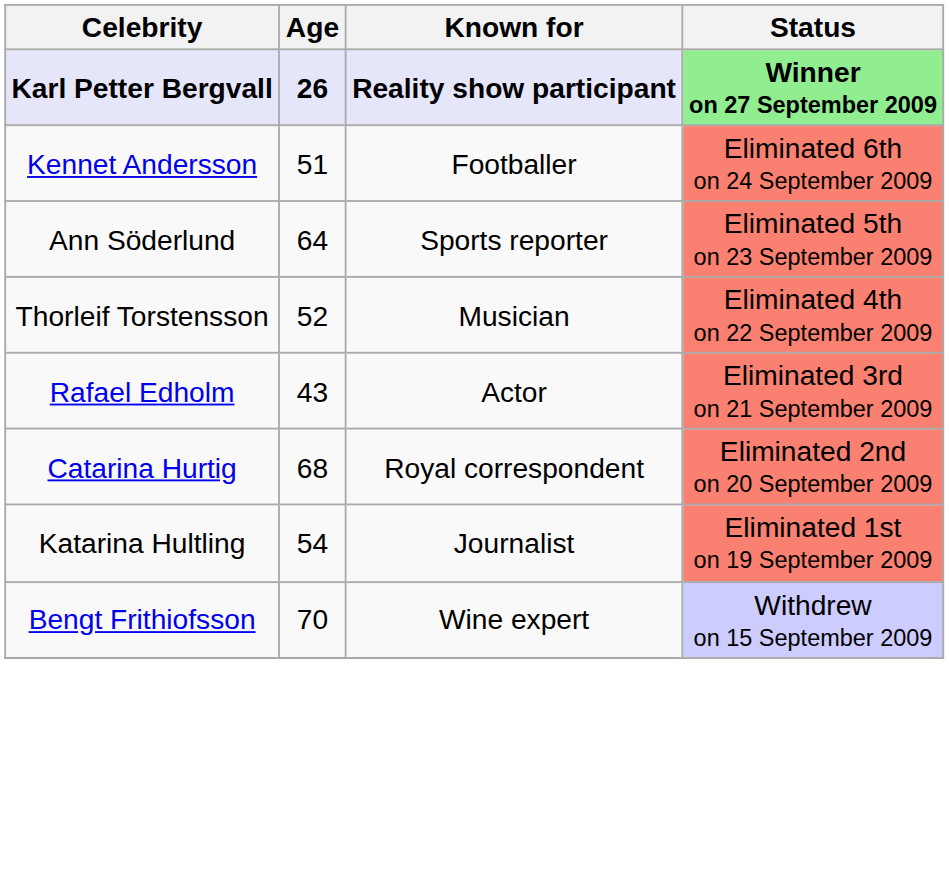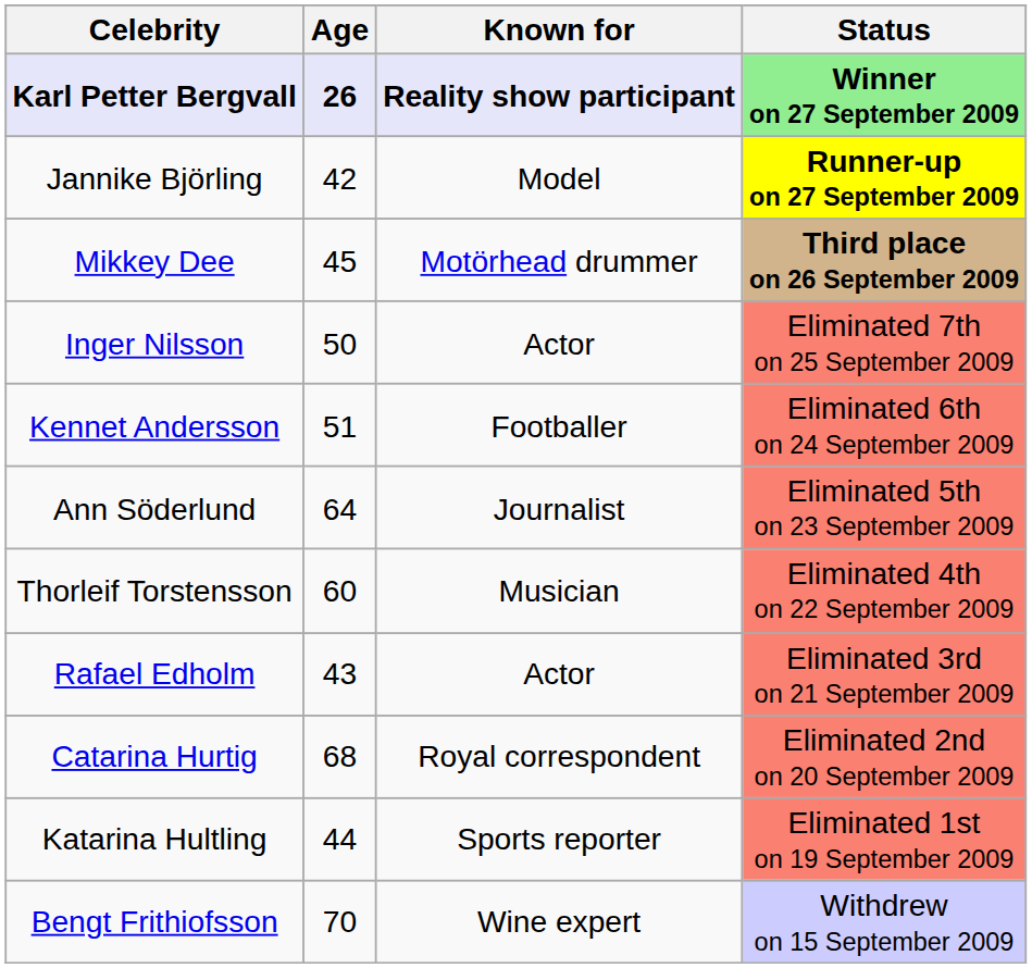+ row: Jannike Björling | 42 | Model | Runner-up on 27 September 2009
+ row: Mikkey Dee | 45 | Motörhead drummer | Third place on 26 September 2009
+ row: Inger Nilsson | 50 | Actor | Eliminated 7th on 25 September 2009
Ann Söderlund | Known for: Sports reporter -> Journalist
Thorleif Torstensson | Age: 52 -> 60
Katarina Hultling | Age: 54 -> 44
Katarina Hultling | Known for: Journalist -> Sports reporter
